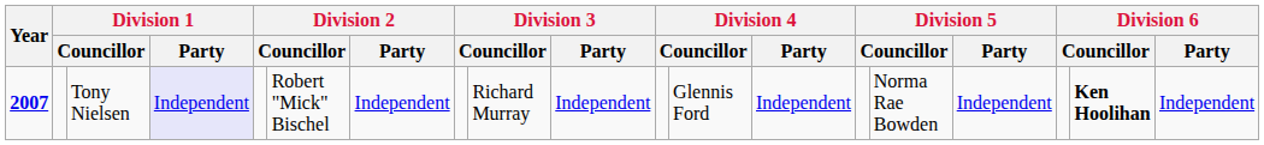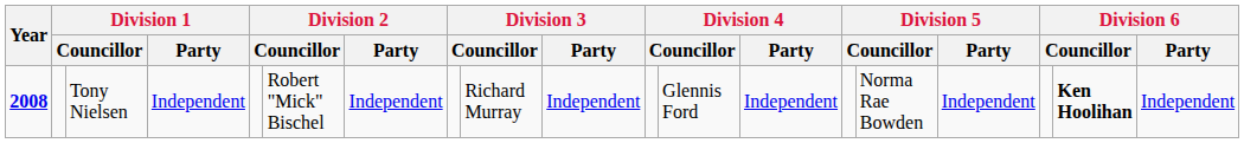Tony Nielsen | Year: 2007 -> 2008
Tony Nielsen | Division 1 / Party: lavender background -> no background
